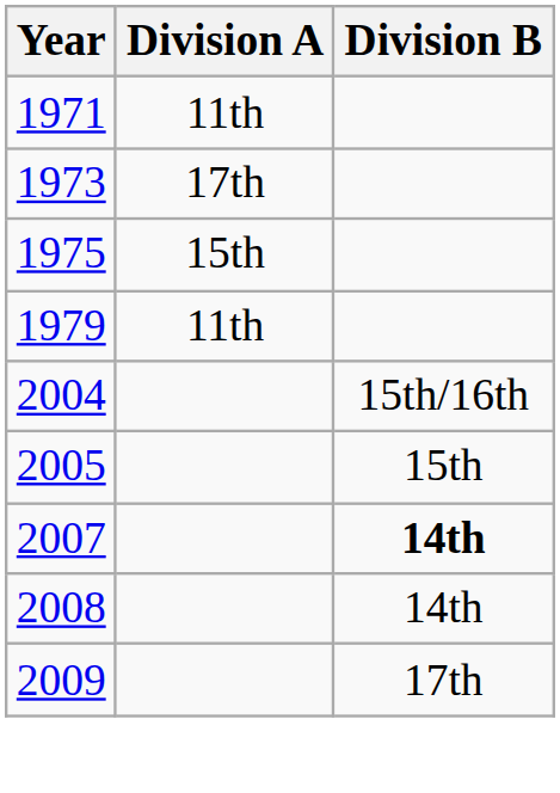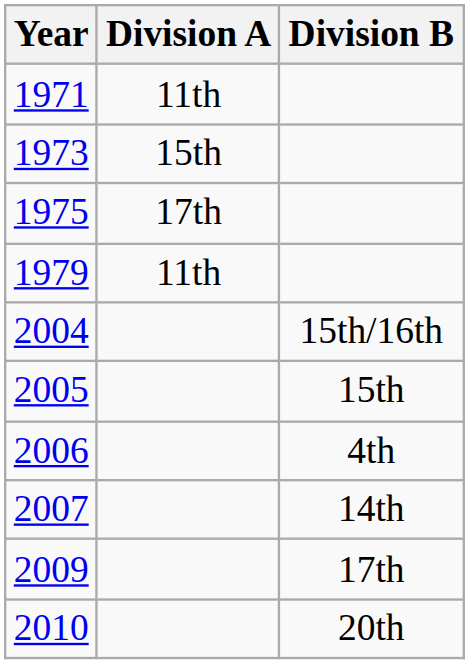1973 | Division A: 17th -> 15th
1975 | Division A: 15th -> 17th
+ row: 2006 | 4th
2007 | Division B: bold -> normal
- row: 2008 | 14th
+ row: 2010 | 20th
